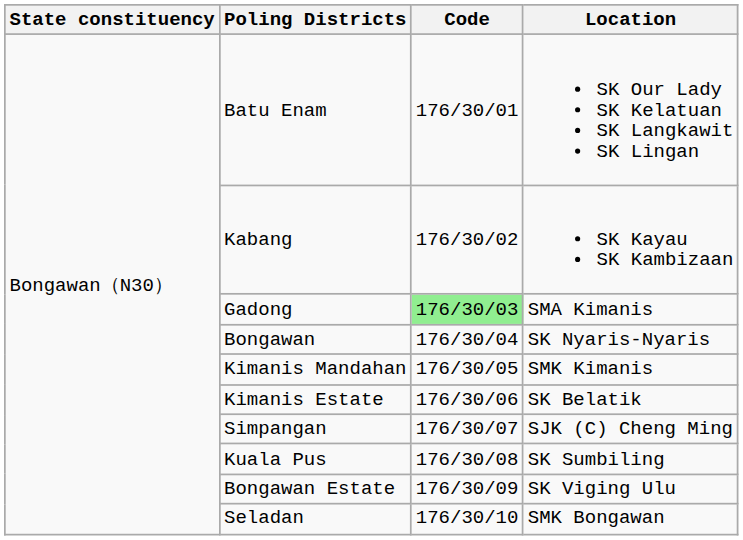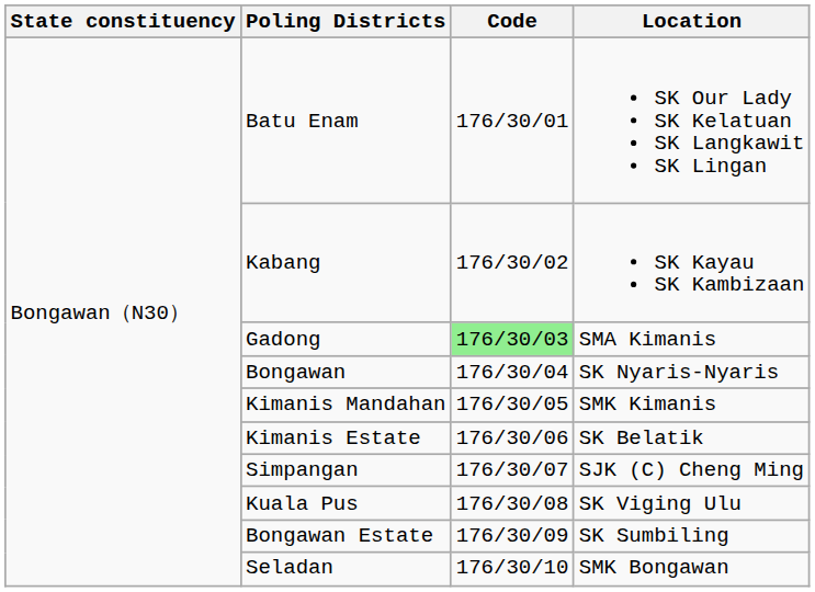Kuala Pus | Location: SK Sumbiling -> SK Viging Ulu
Bongawan Estate | Location: SK Viging Ulu -> SK Sumbiling
